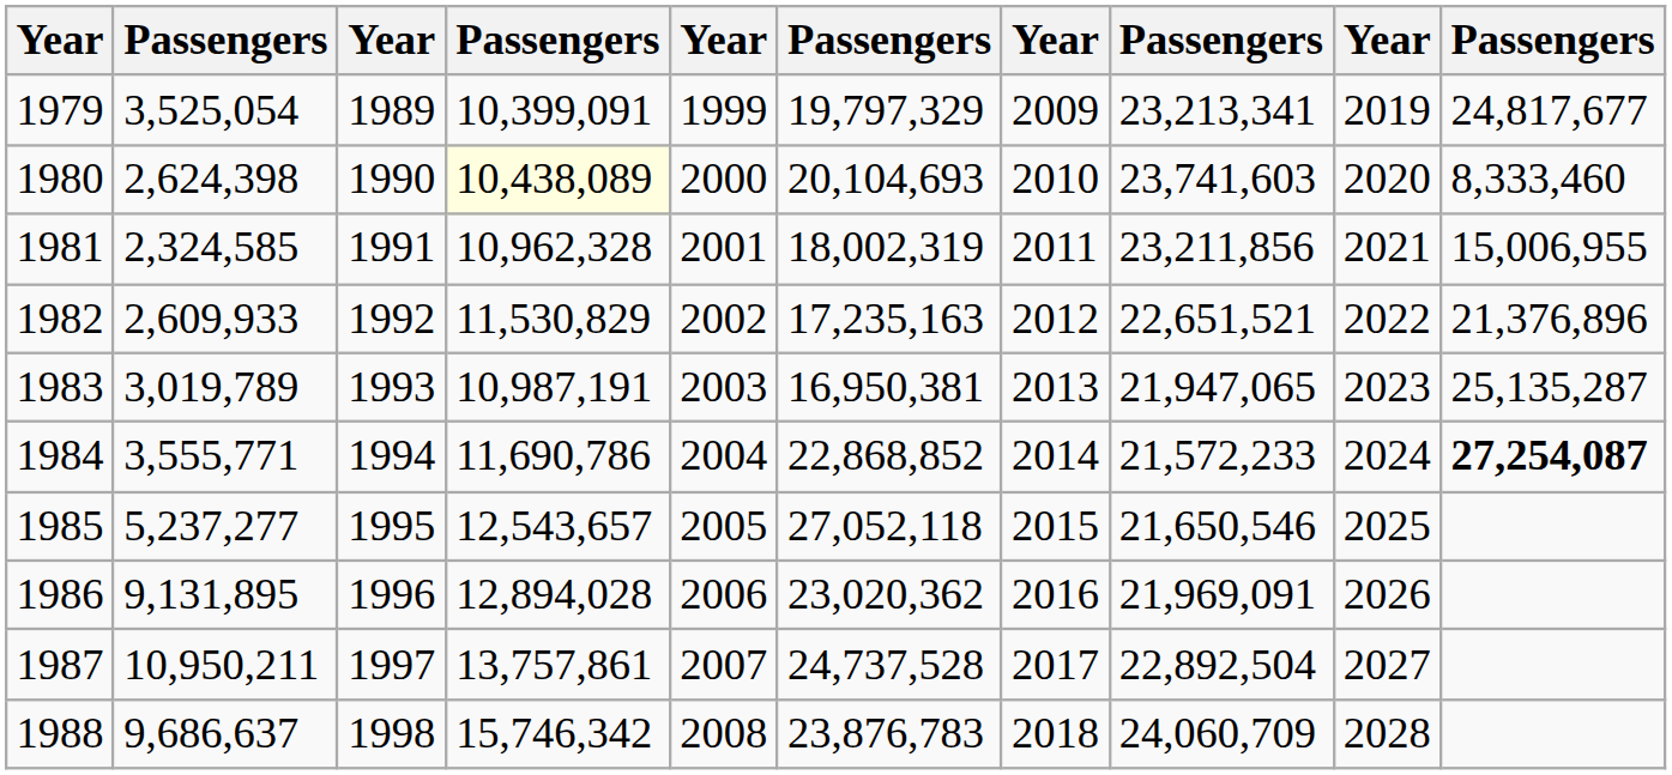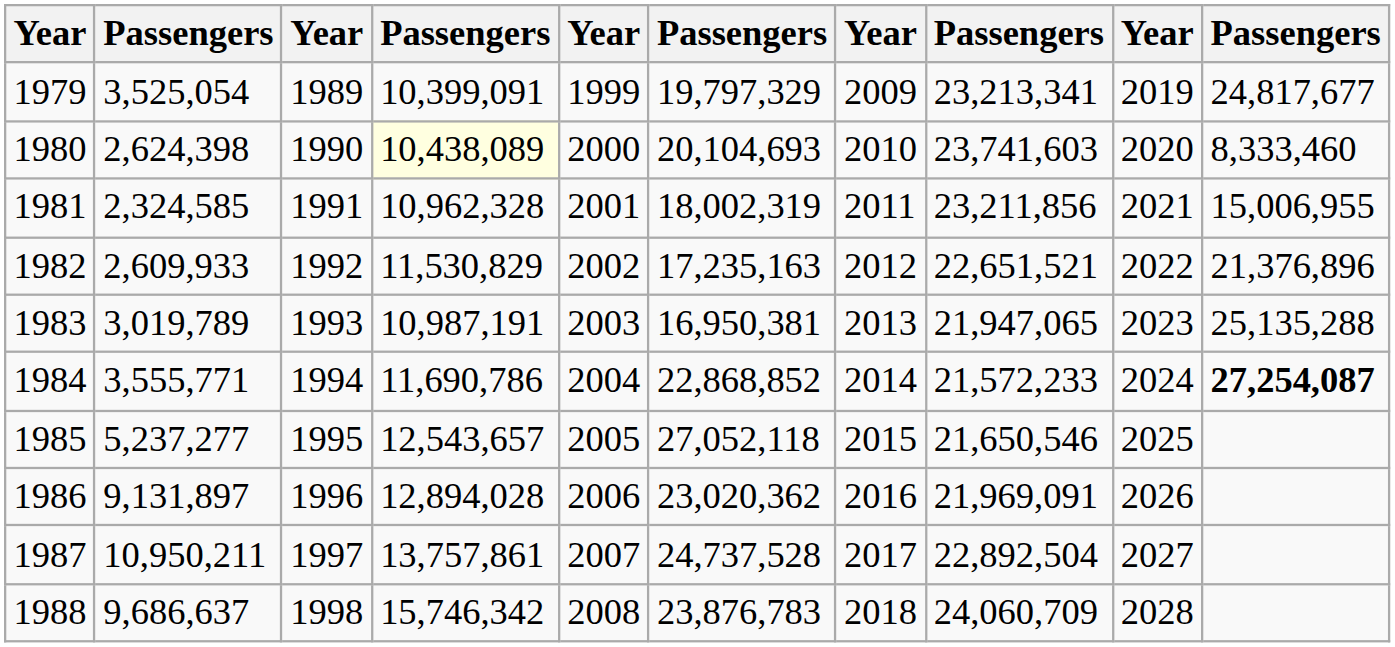1983 | column 10: 25,135,287 -> 25,135,288
1986 | column 2: 9,131,895 -> 9,131,897
